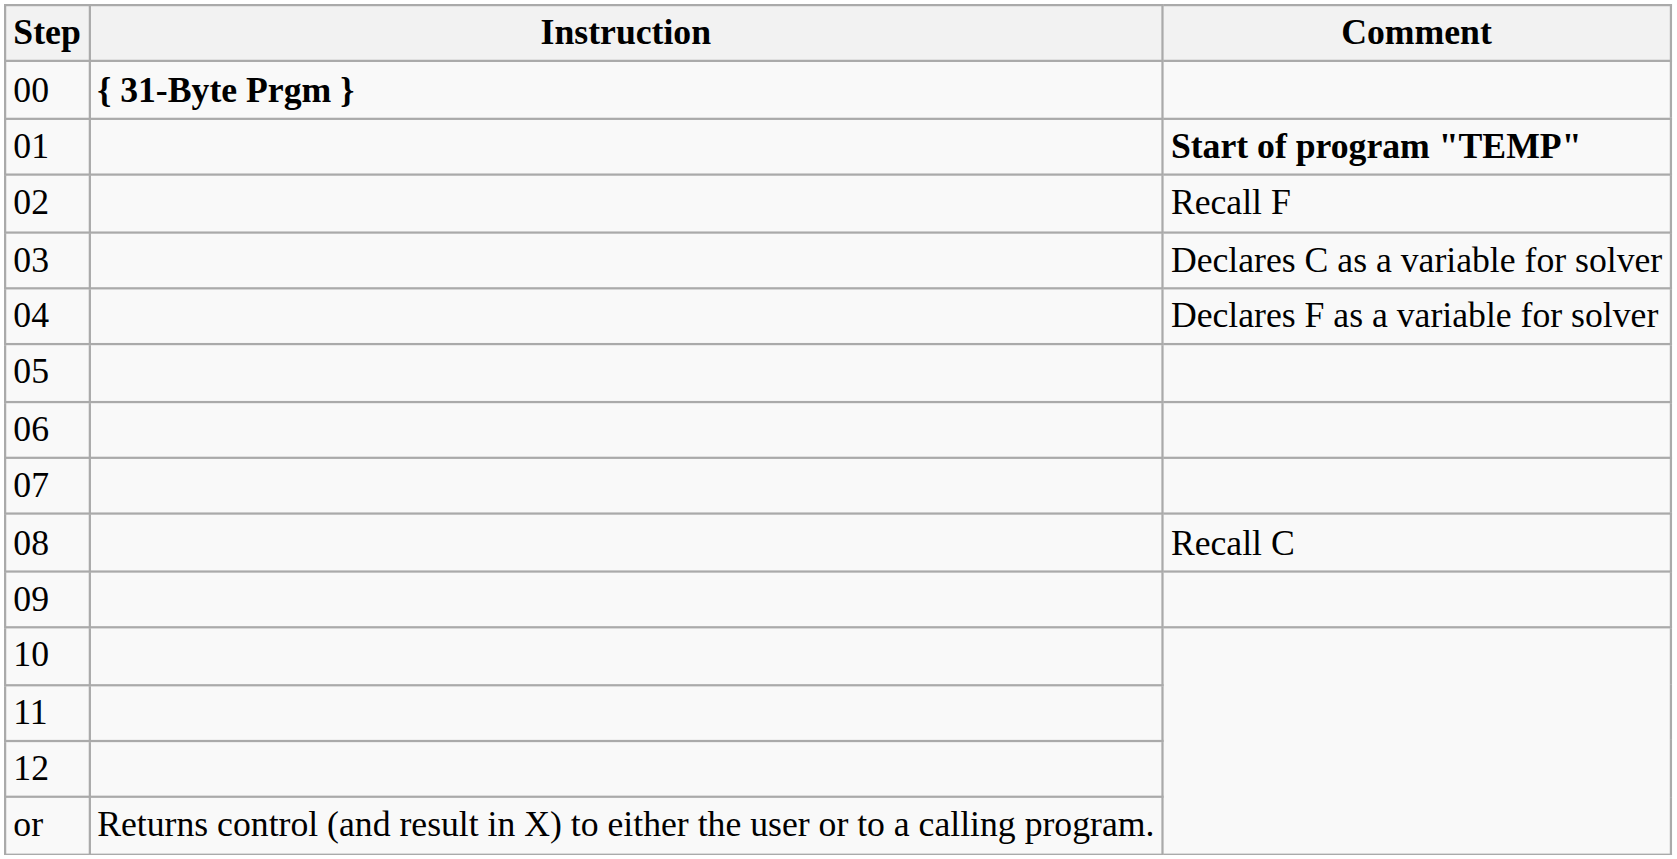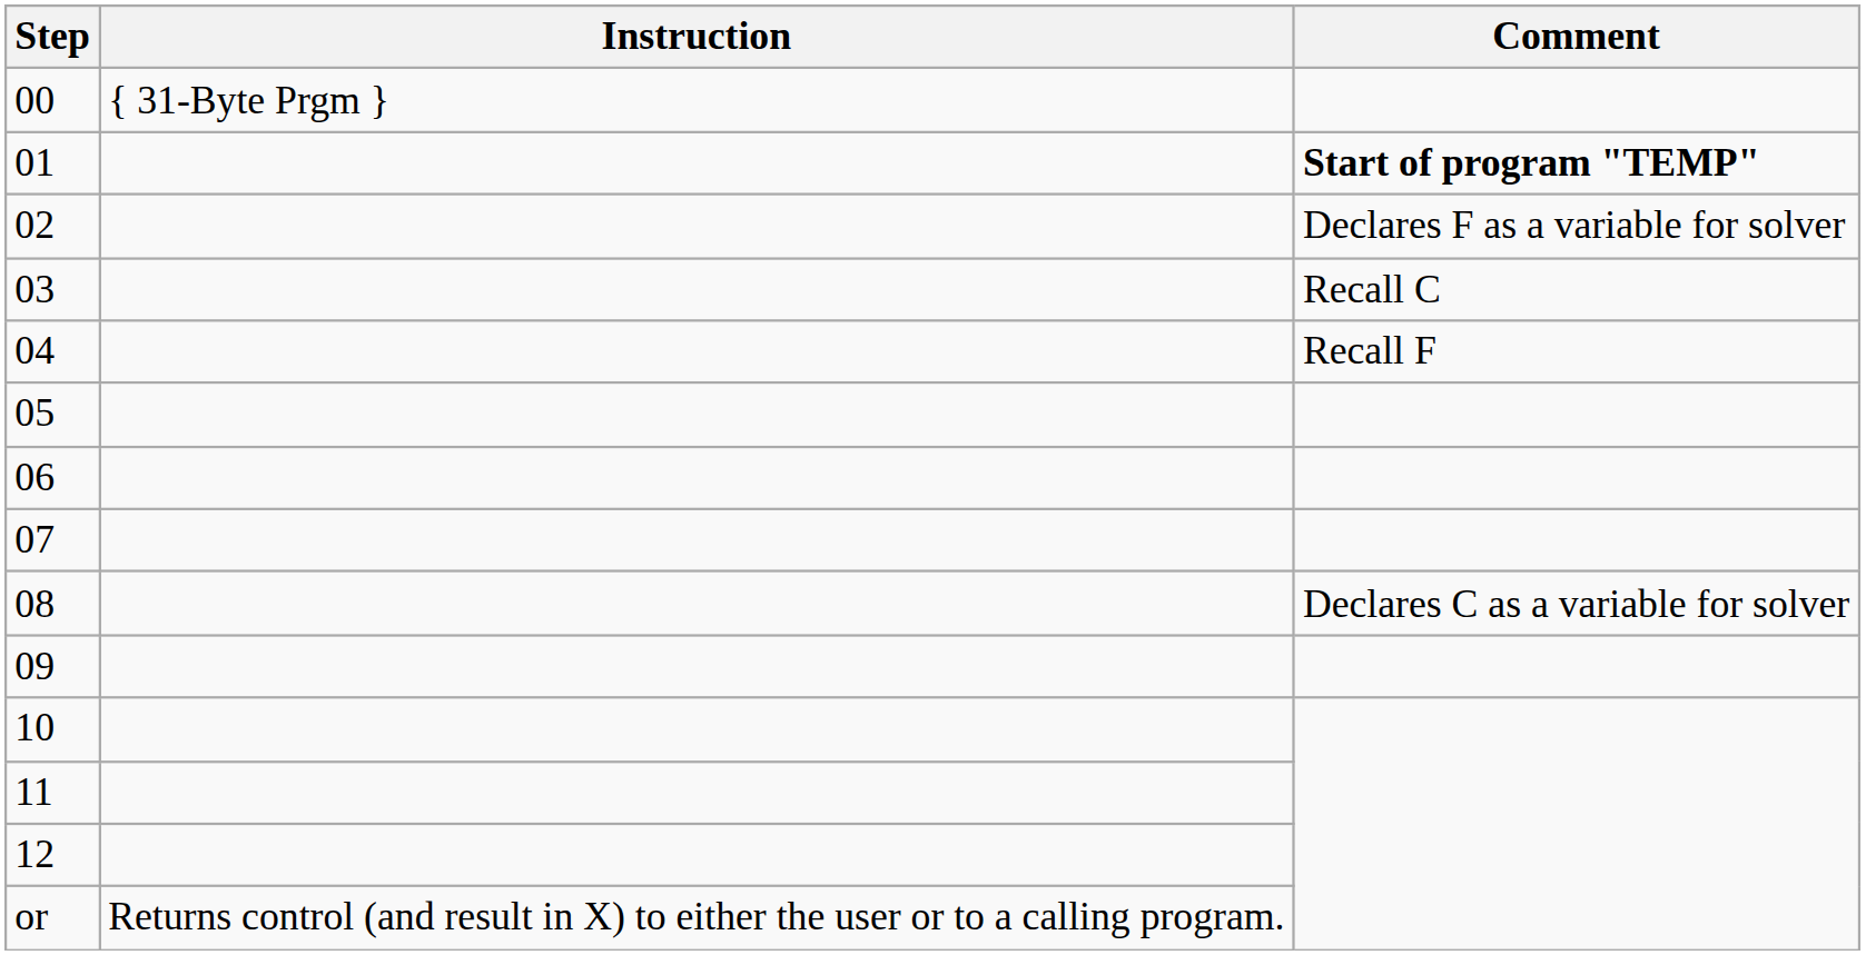00 | Instruction: bold -> normal
02 | Comment: Recall F -> Declares F as a variable for solver
03 | Comment: Declares C as a variable for solver -> Recall C
04 | Comment: Declares F as a variable for solver -> Recall F
08 | Comment: Recall C -> Declares C as a variable for solver
